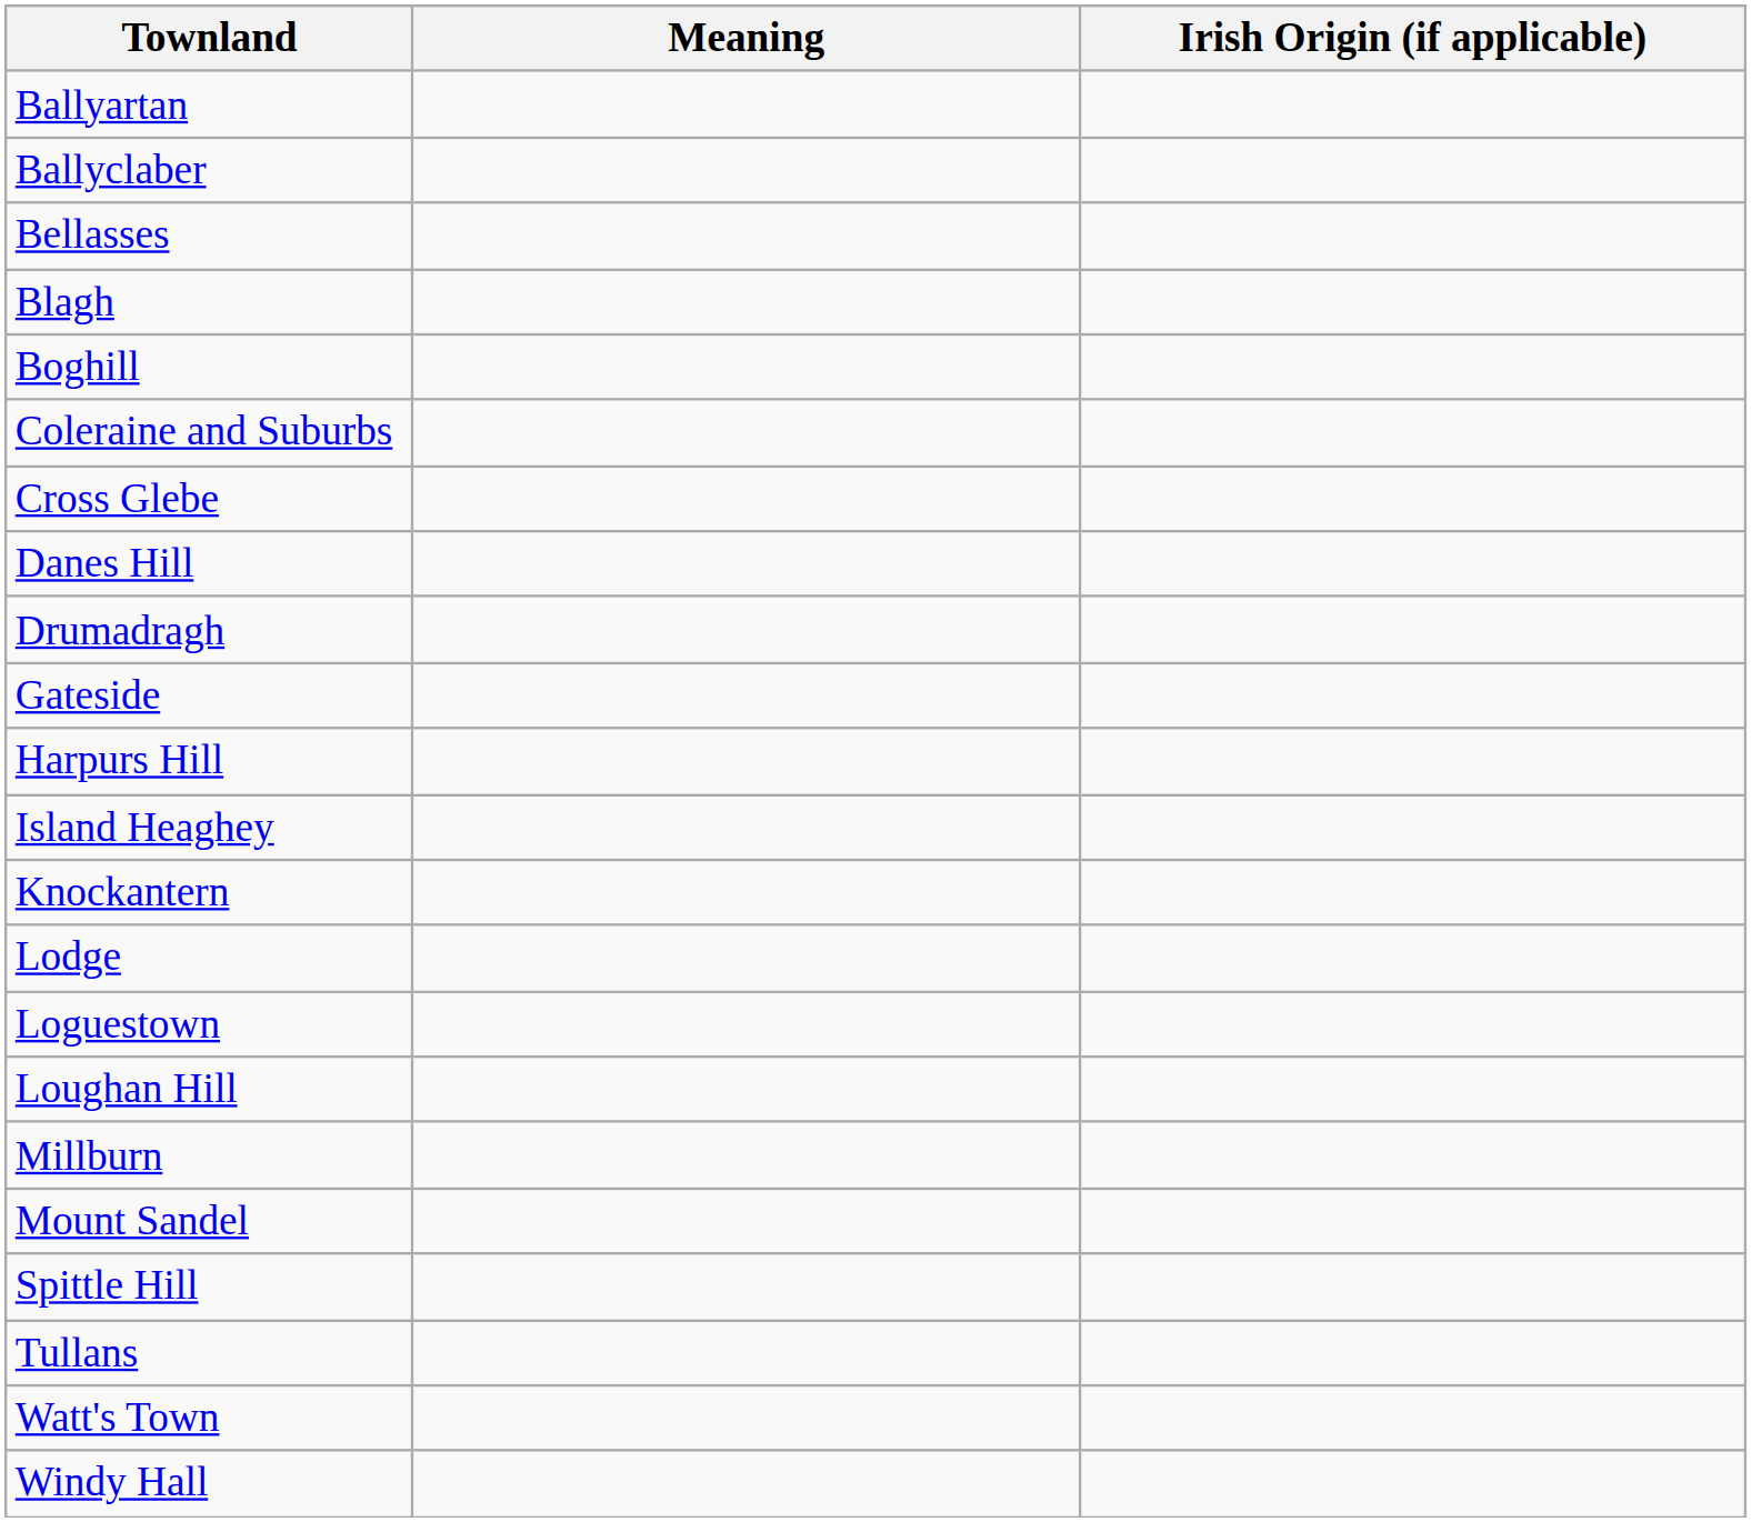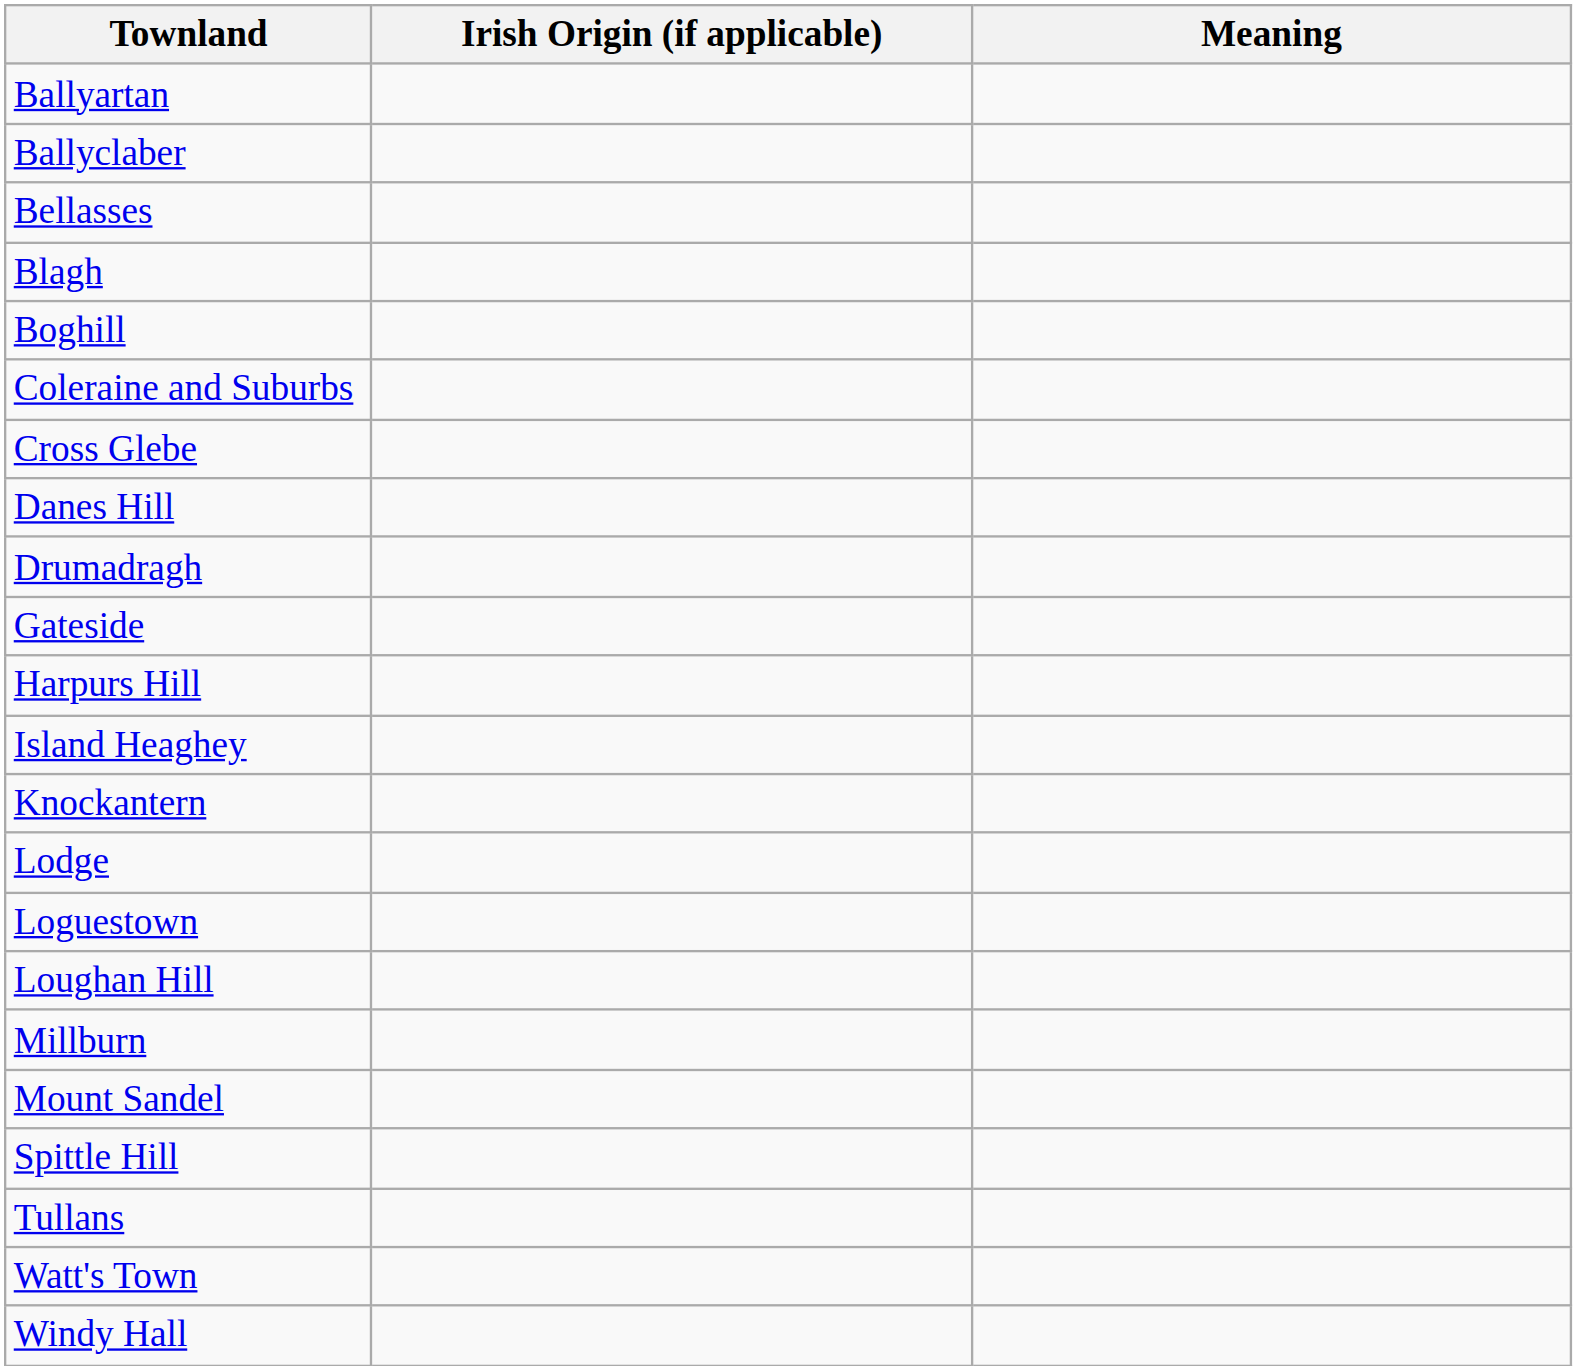columns swapped: Irish Origin (if applicable) <-> Meaning
